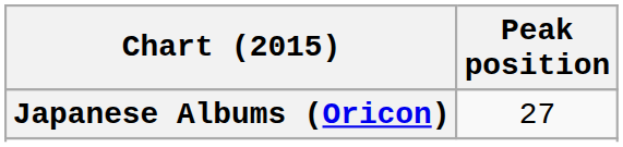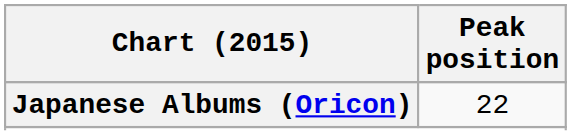Japanese Albums (Oricon) | Peak position: 27 -> 22
